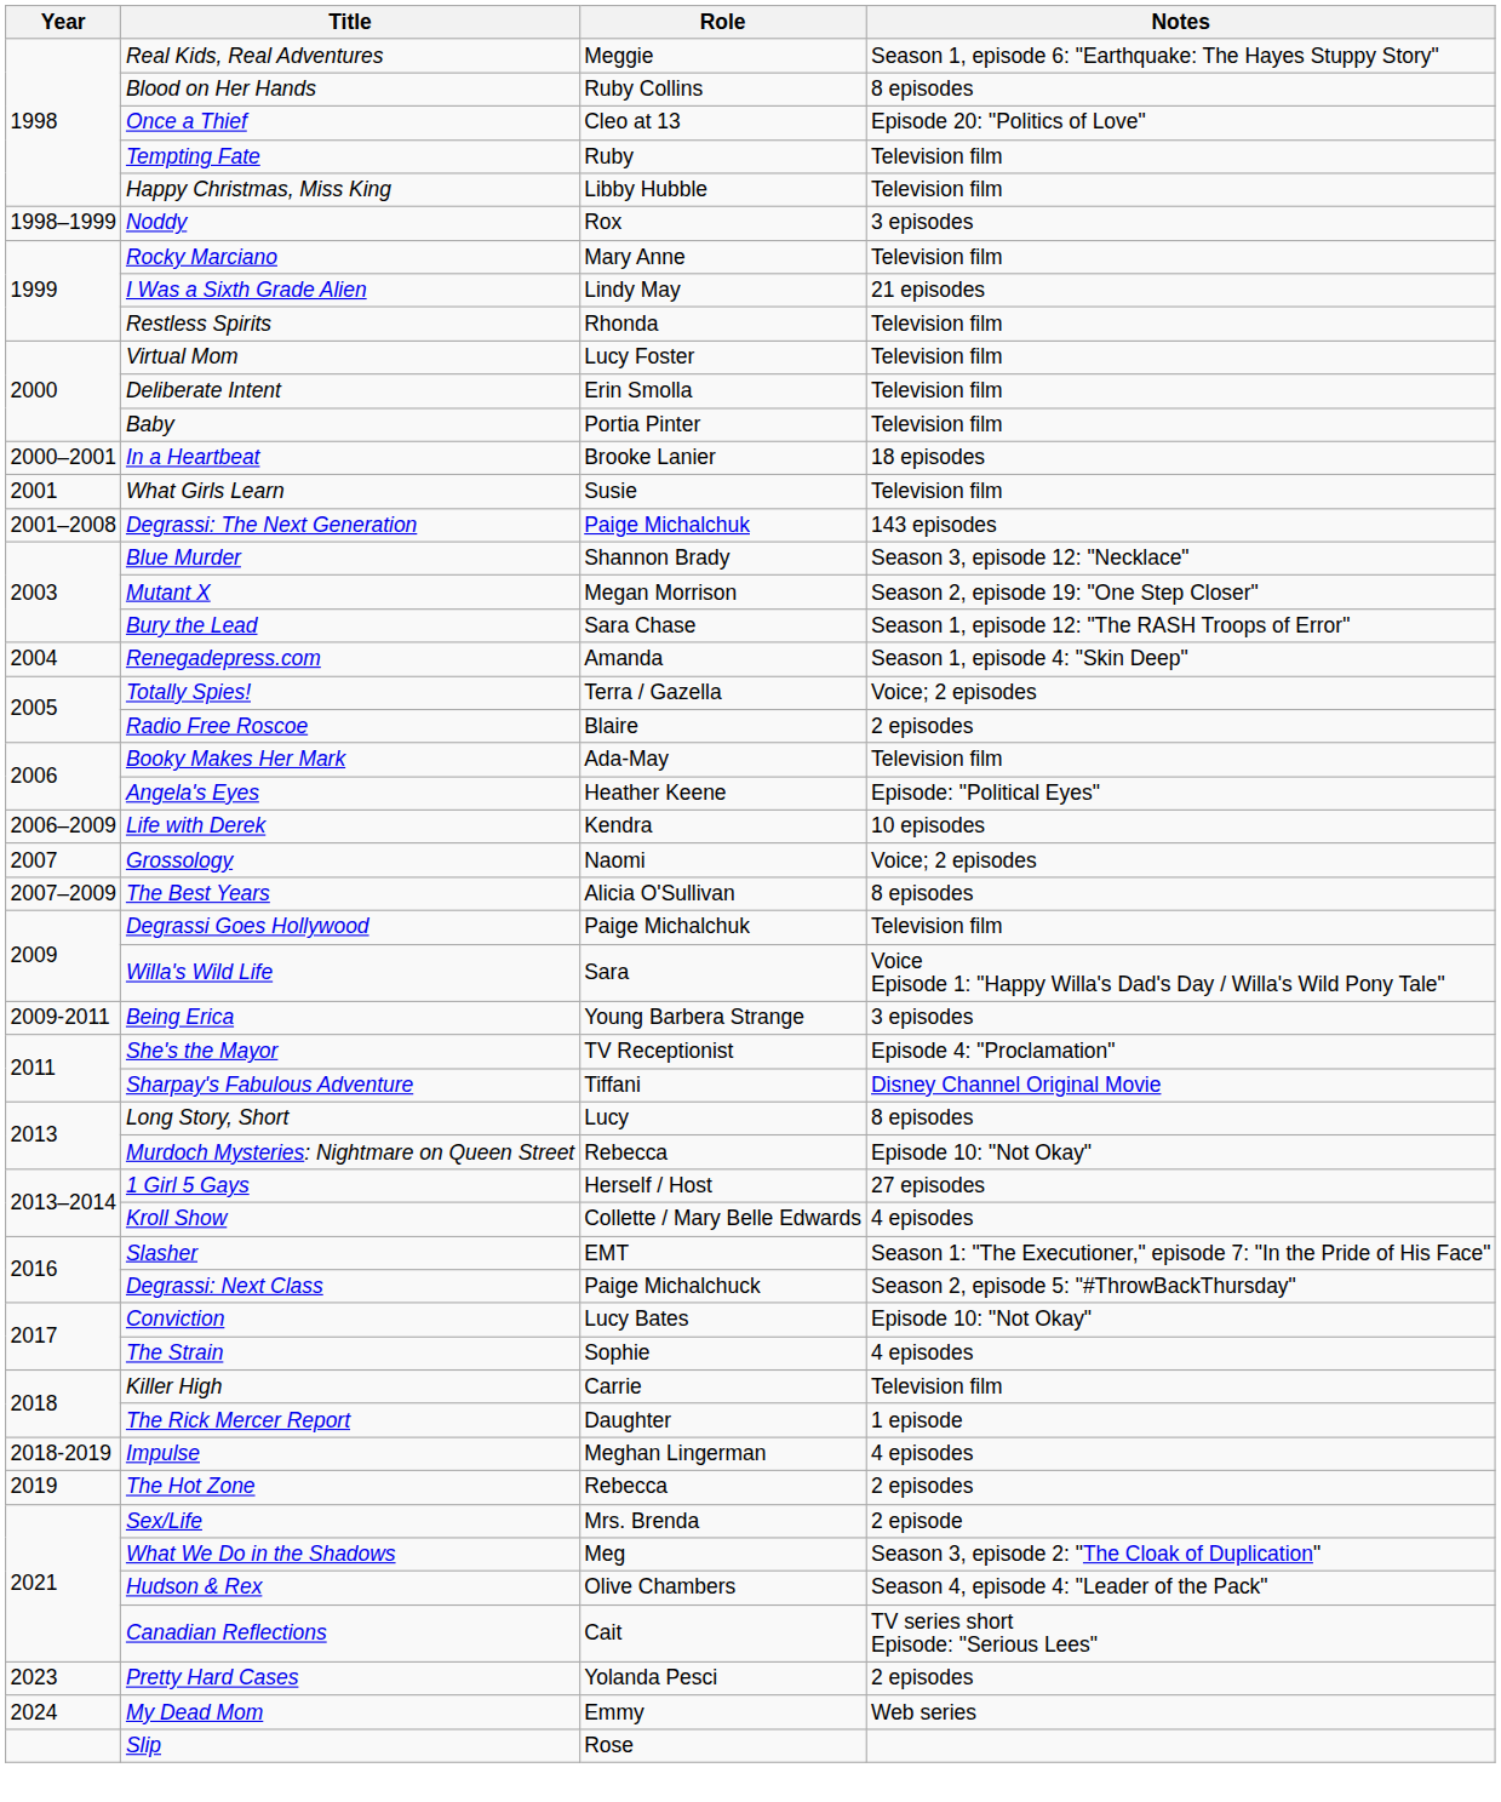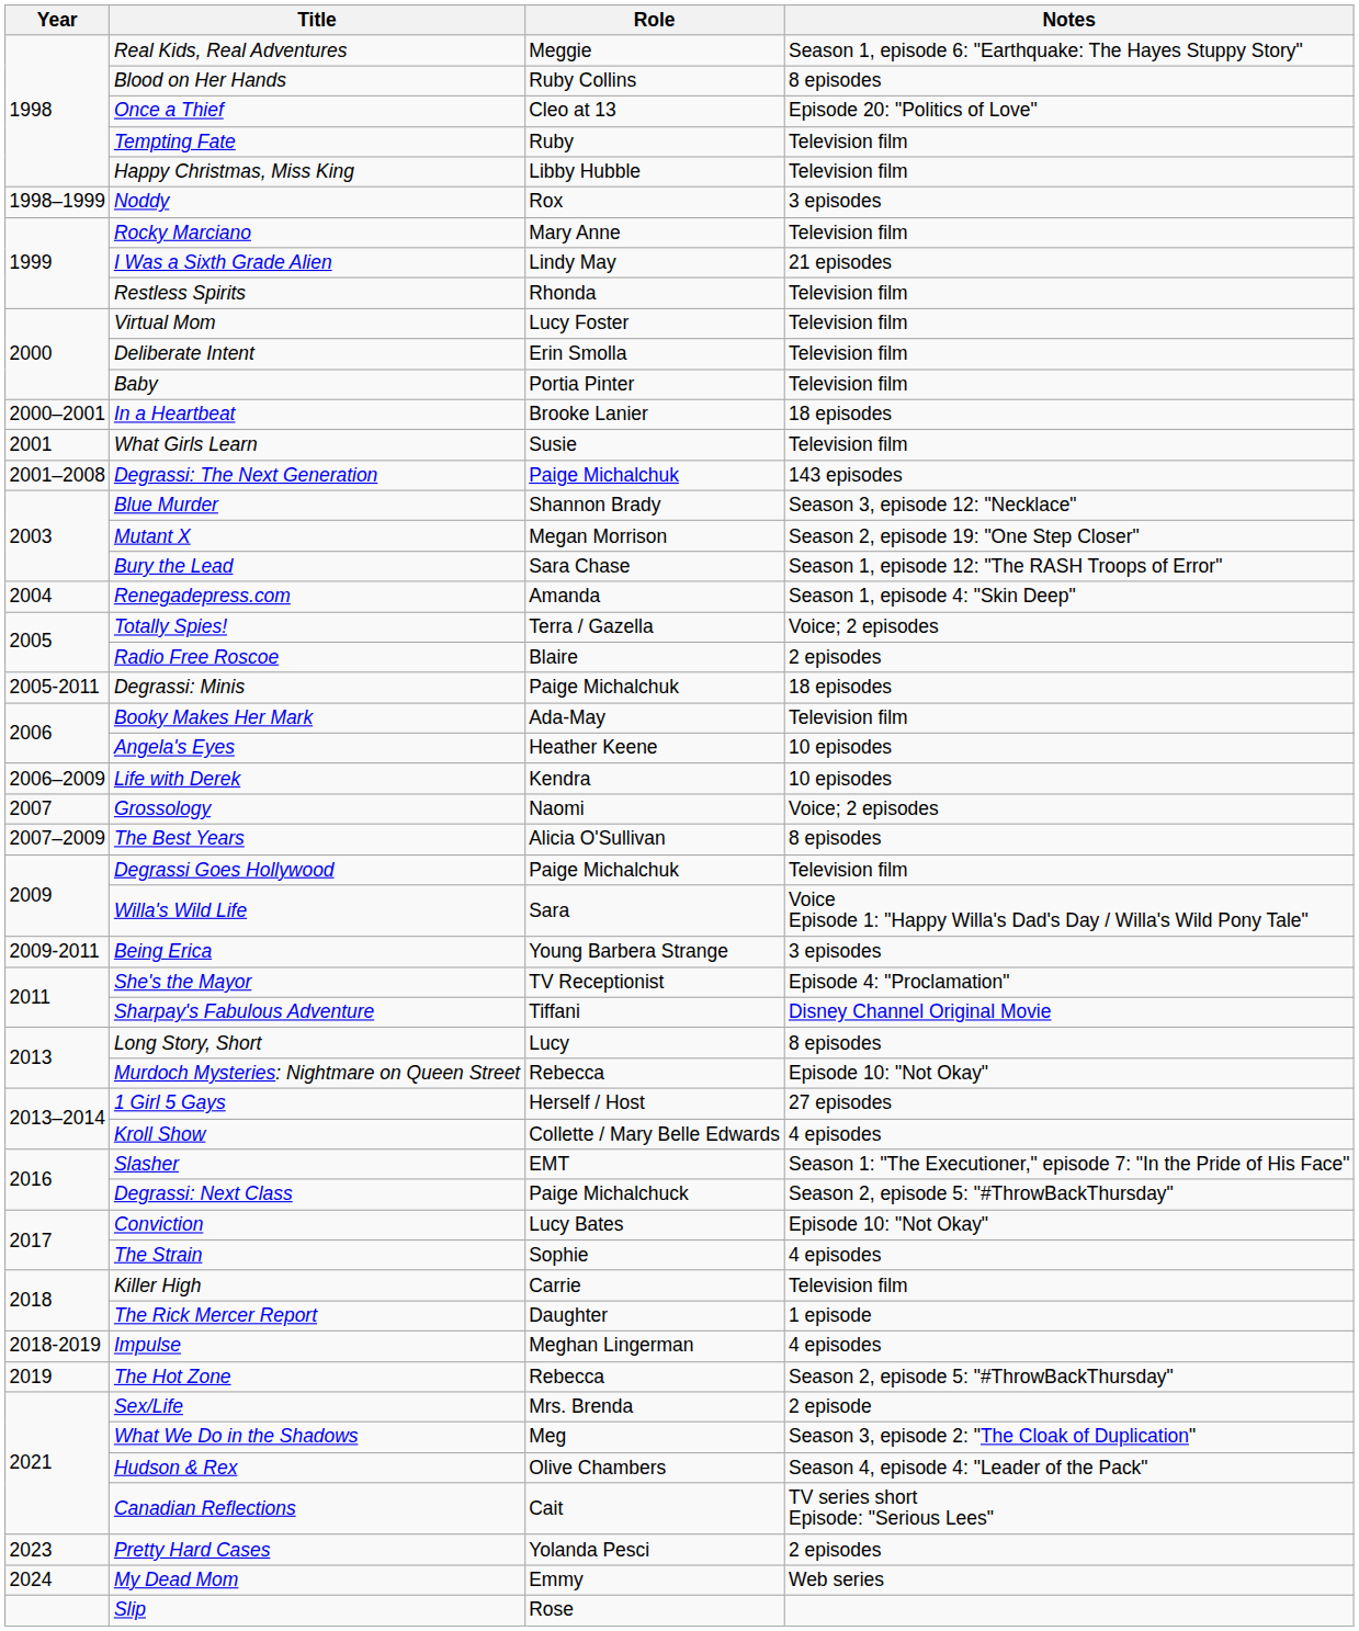+ row: 2005-2011 | Degrassi: Minis | Paige Michalchuk | 18 episodes
Angela's Eyes | Notes: Episode: "Political Eyes" -> 10 episodes
The Hot Zone | Notes: 2 episodes -> Season 2, episode 5: "#ThrowBackThursday"
